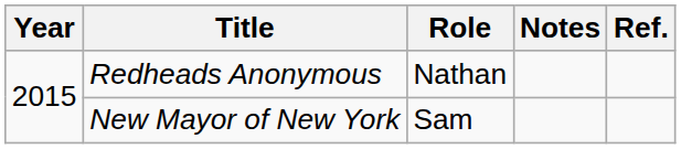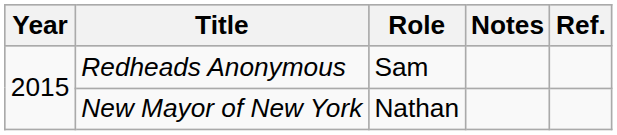Redheads Anonymous | Role: Nathan -> Sam
New Mayor of New York | Role: Sam -> Nathan
